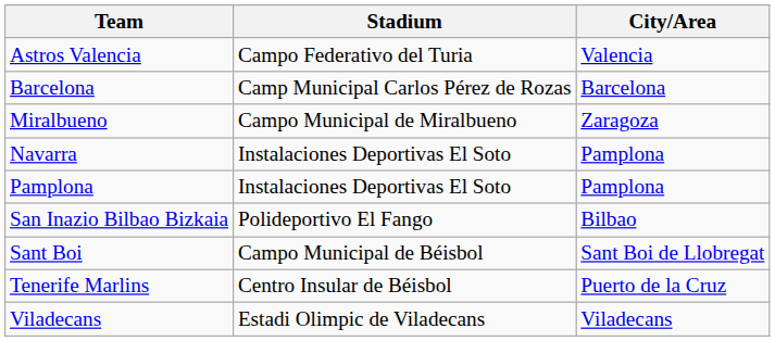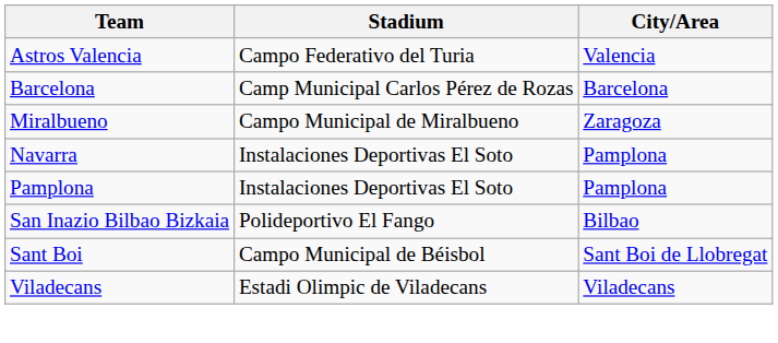- row: Tenerife Marlins | Centro Insular de Béisbol | Puerto de la Cruz
